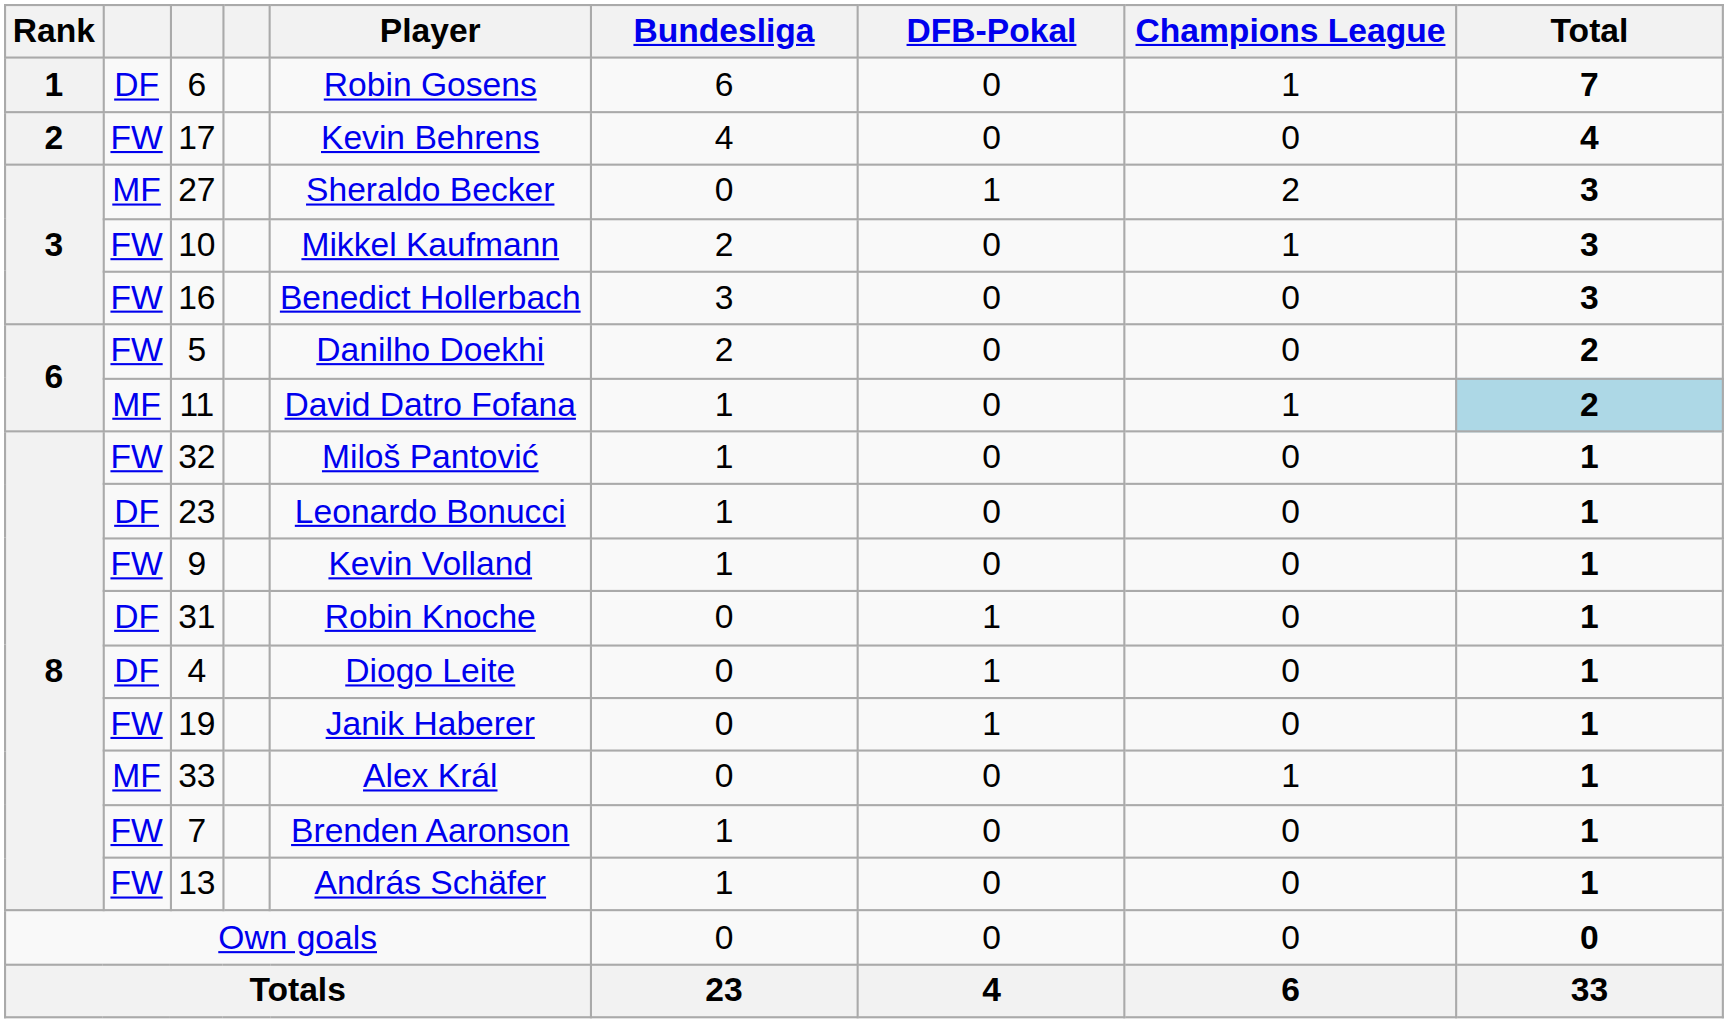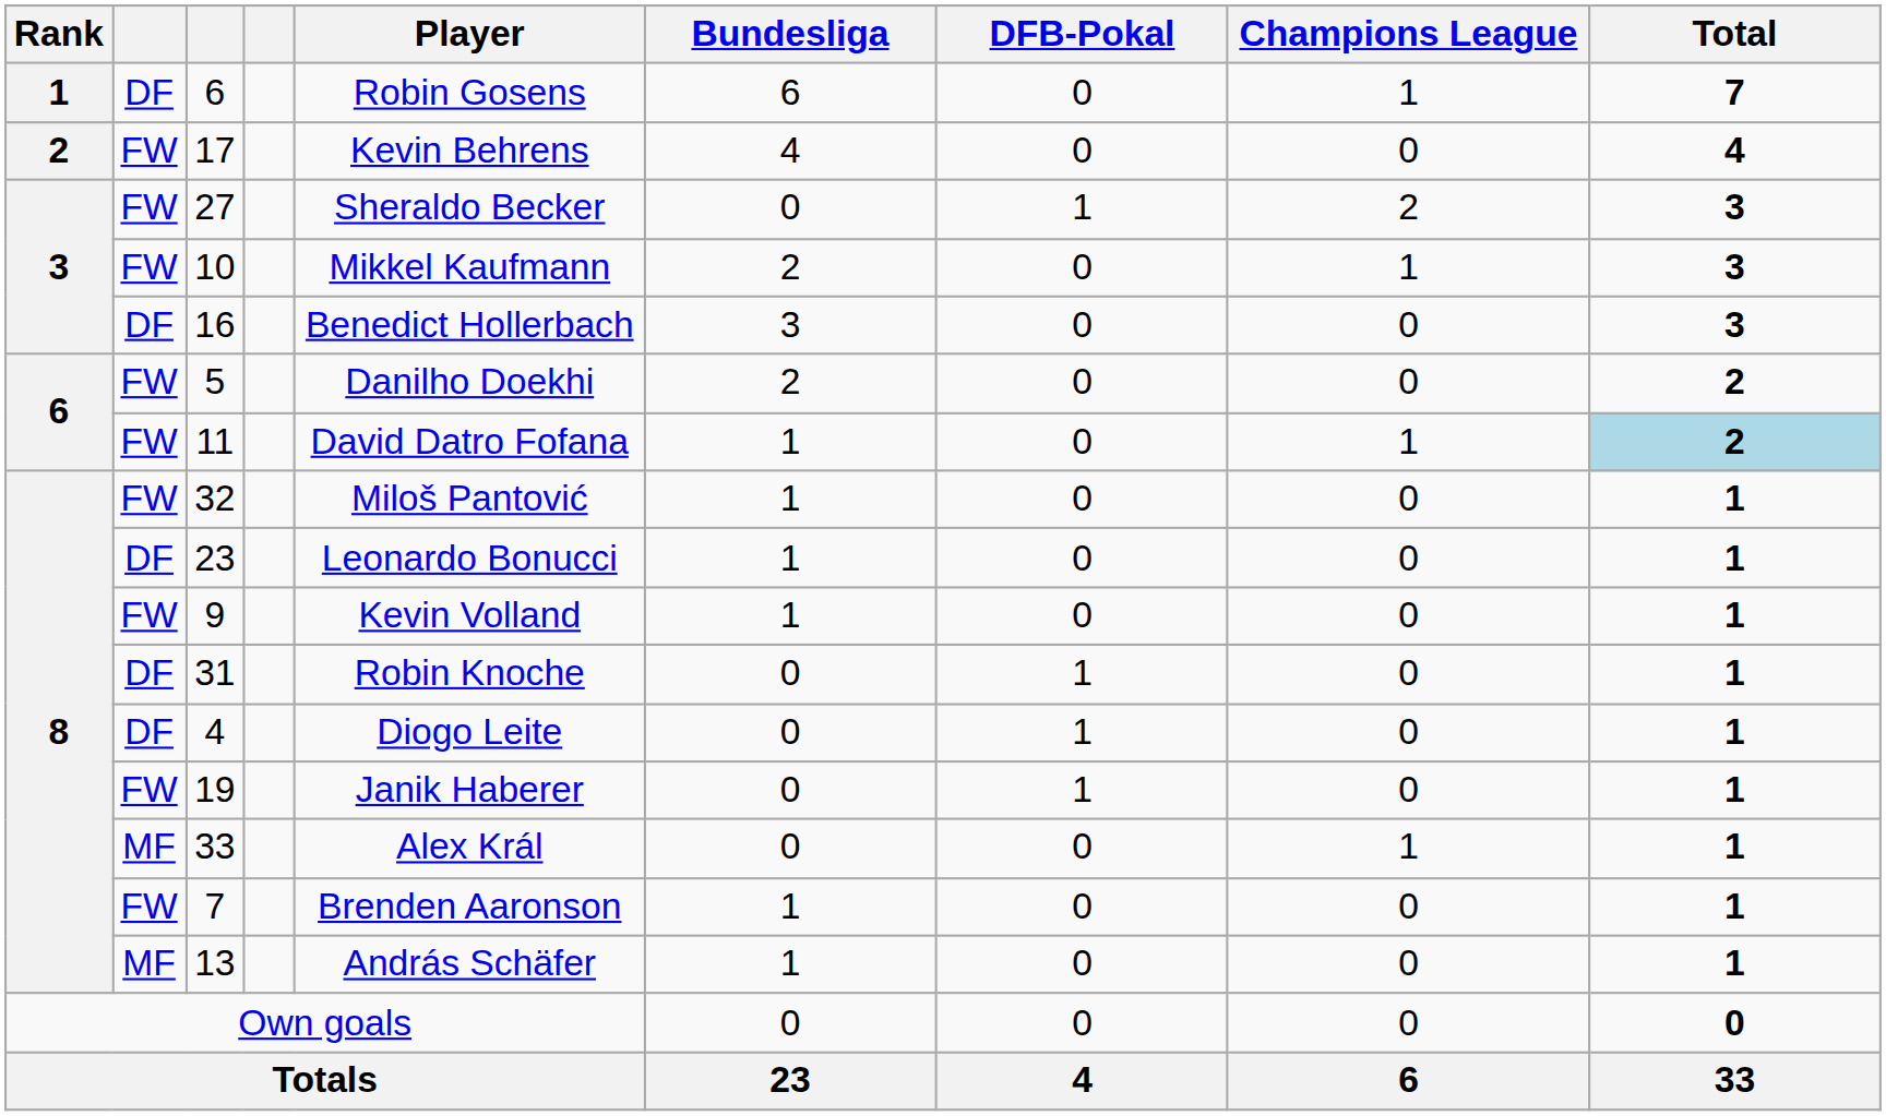27 | column 2: MF -> FW
16 | column 2: FW -> DF
11 | column 2: MF -> FW
13 | column 2: FW -> MF
